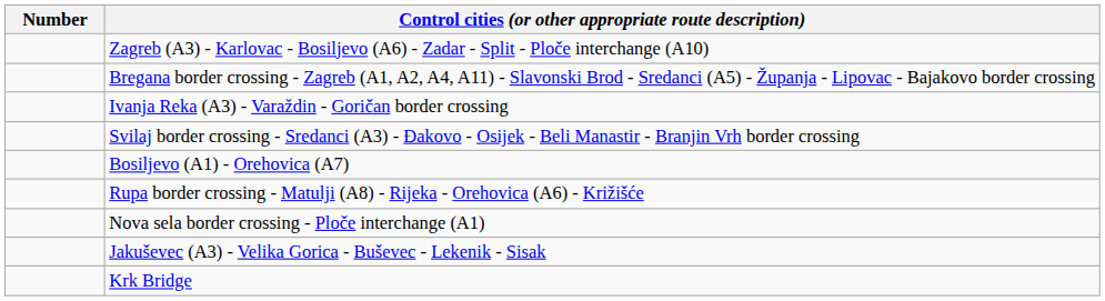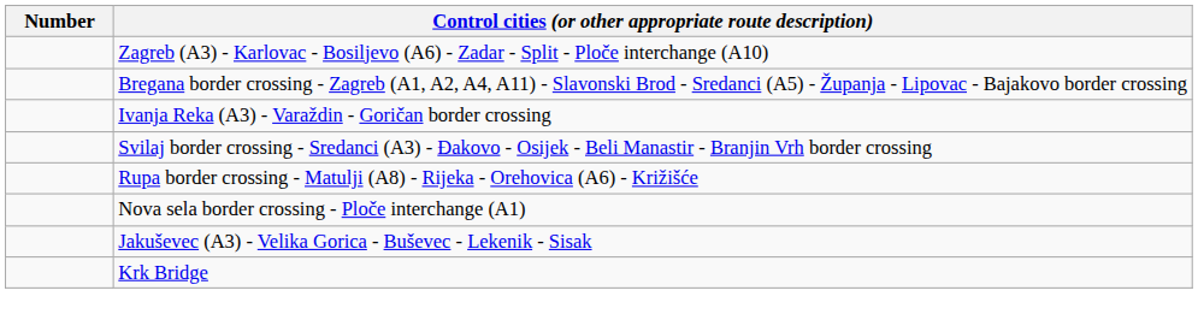- row: Bosiljevo (A1) - Orehovica (A7)
